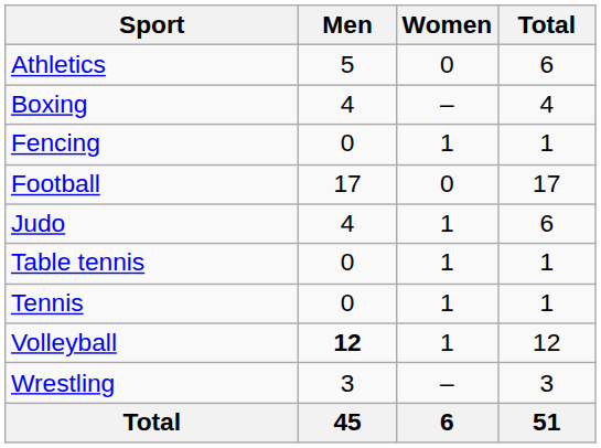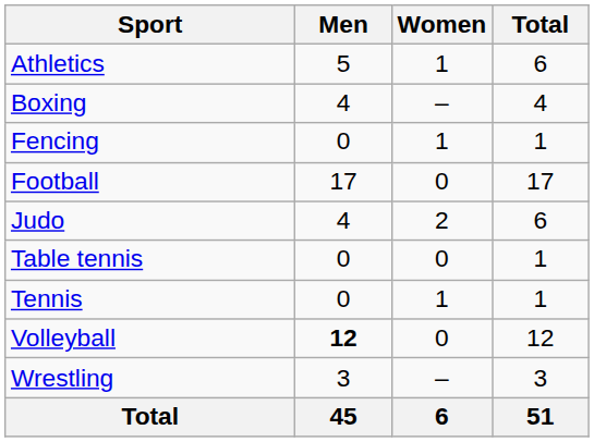Athletics | Women: 0 -> 1
Judo | Women: 1 -> 2
Table tennis | Women: 1 -> 0
Volleyball | Women: 1 -> 0
